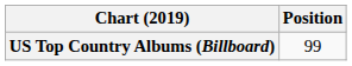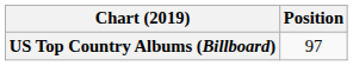US Top Country Albums (Billboard) | Position: 99 -> 97
